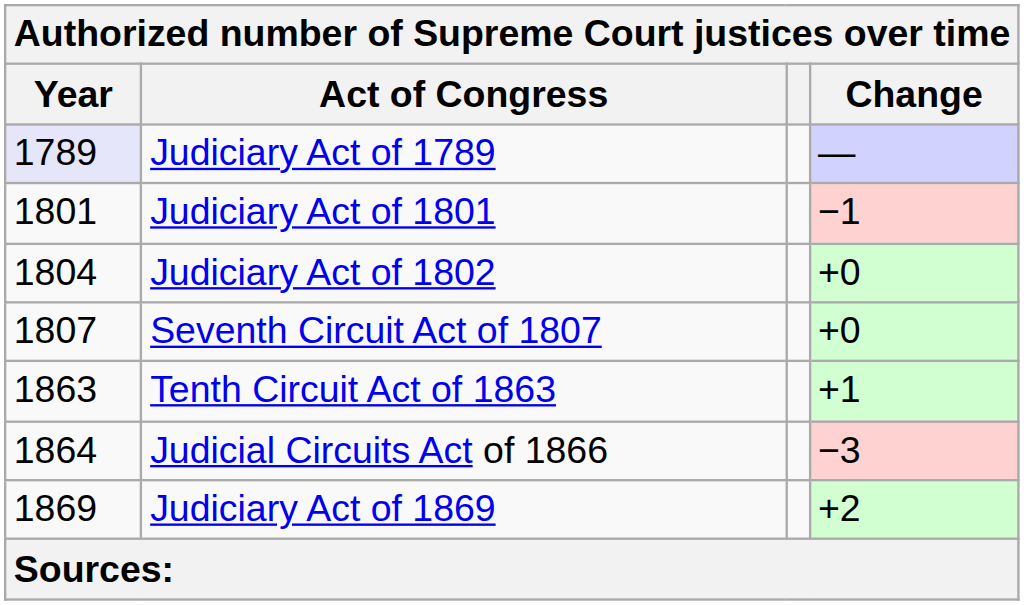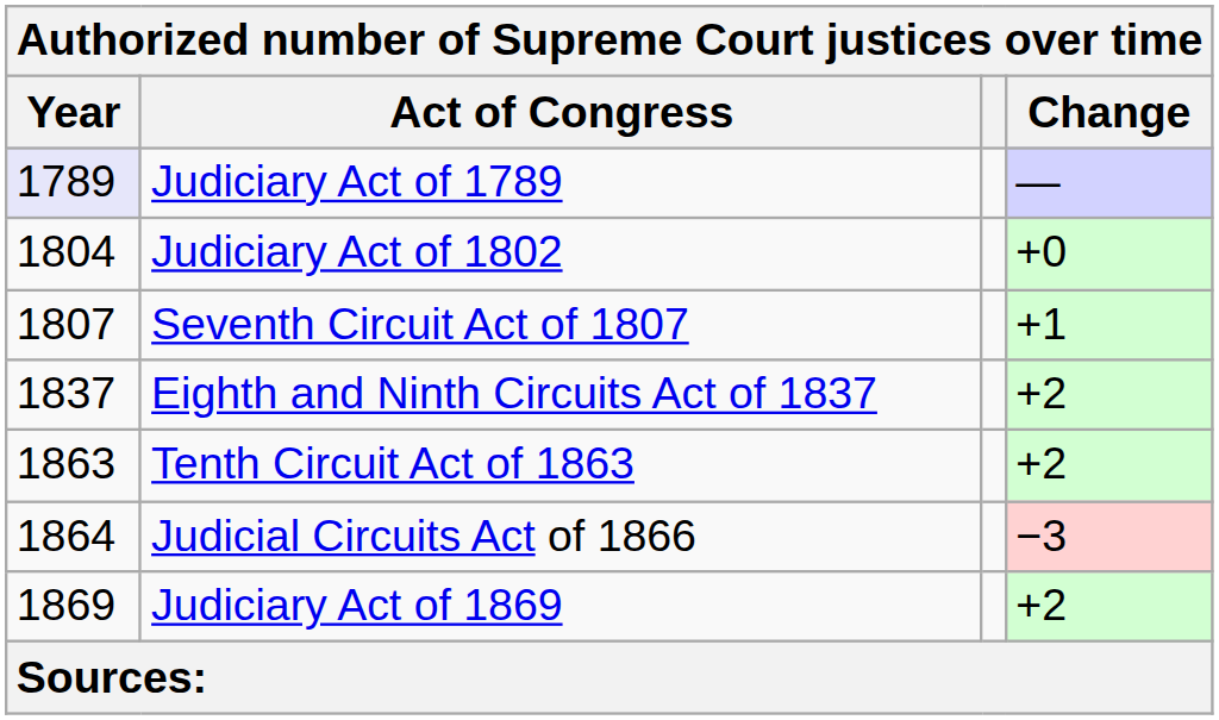- row: 1801 | Judiciary Act of 1801 | −1
Seventh Circuit Act of 1807 | Change: +0 -> +1
+ row: 1837 | Eighth and Ninth Circuits Act of 1837 | +2
Tenth Circuit Act of 1863 | Change: +1 -> +2
